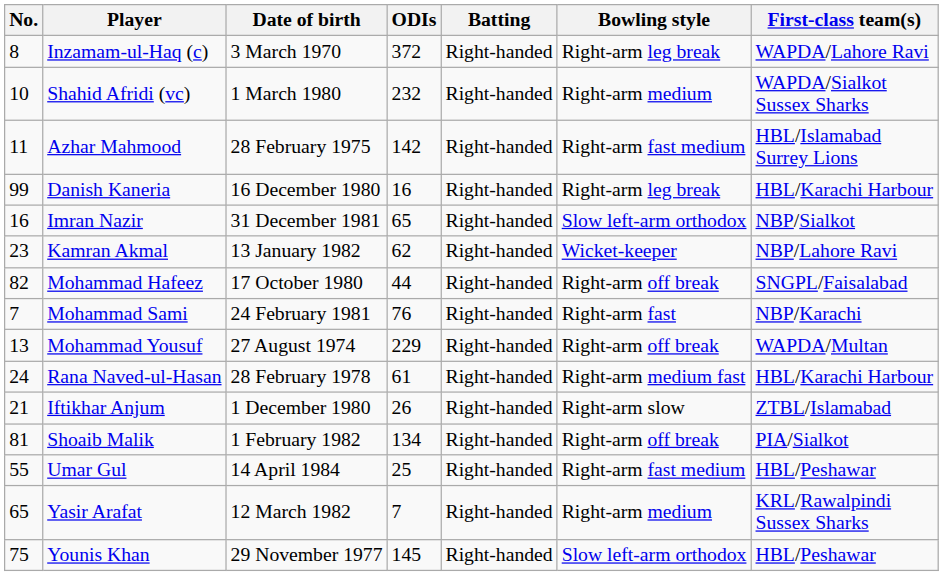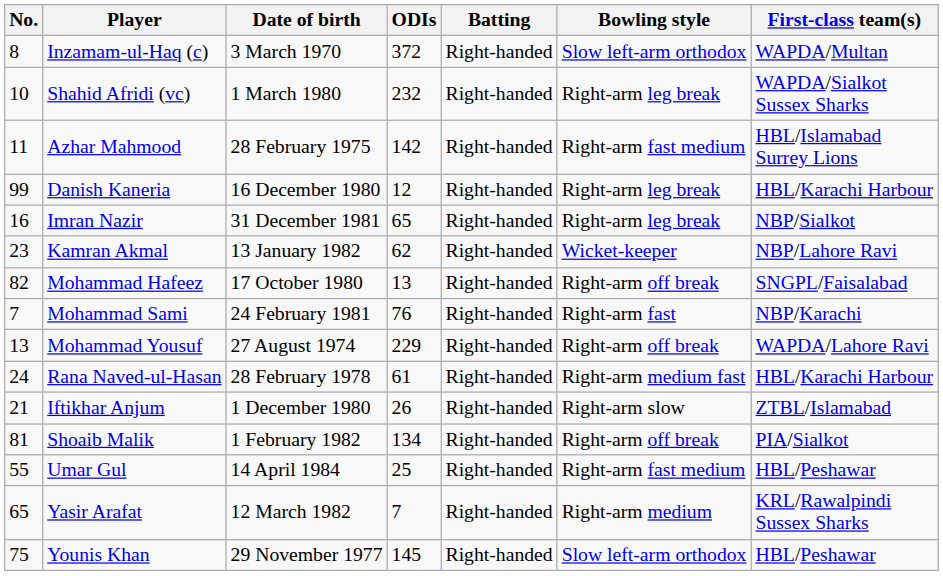Inzamam-ul-Haq (c) | Bowling style: Right-arm leg break -> Slow left-arm orthodox
Inzamam-ul-Haq (c) | First-class team(s): WAPDA/Lahore Ravi -> WAPDA/Multan
Shahid Afridi (vc) | Bowling style: Right-arm medium -> Right-arm leg break
Danish Kaneria | ODIs: 16 -> 12
Imran Nazir | Bowling style: Slow left-arm orthodox -> Right-arm leg break
Mohammad Hafeez | ODIs: 44 -> 13
Mohammad Yousuf | First-class team(s): WAPDA/Multan -> WAPDA/Lahore Ravi
